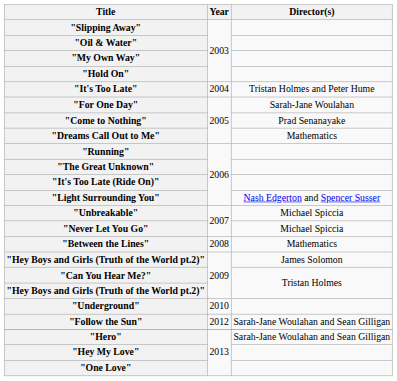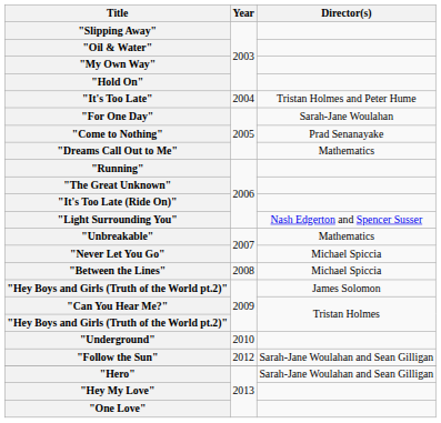"Unbreakable" | Director(s): Michael Spiccia -> Mathematics
"Between the Lines" | Director(s): Mathematics -> Michael Spiccia
